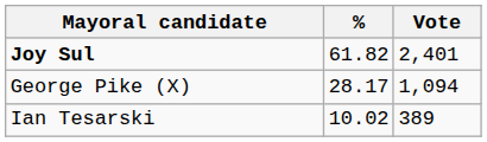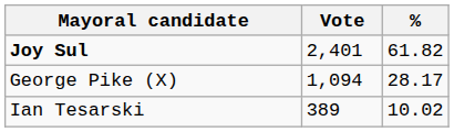columns swapped: Vote <-> %
